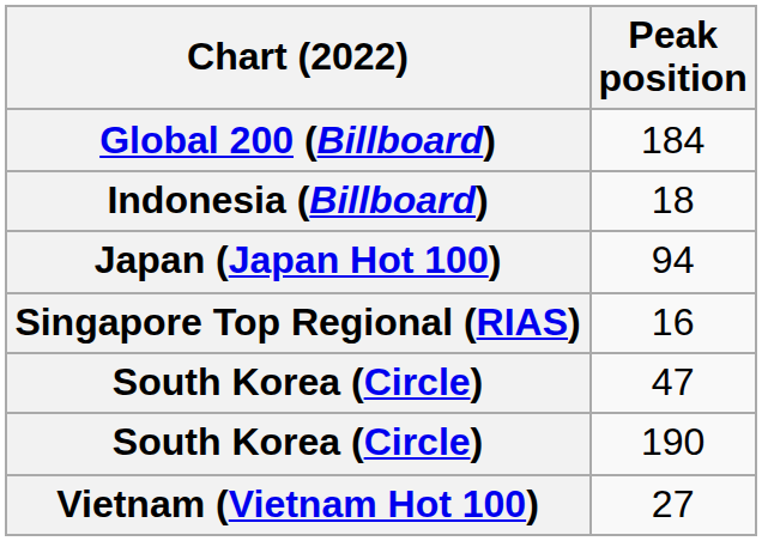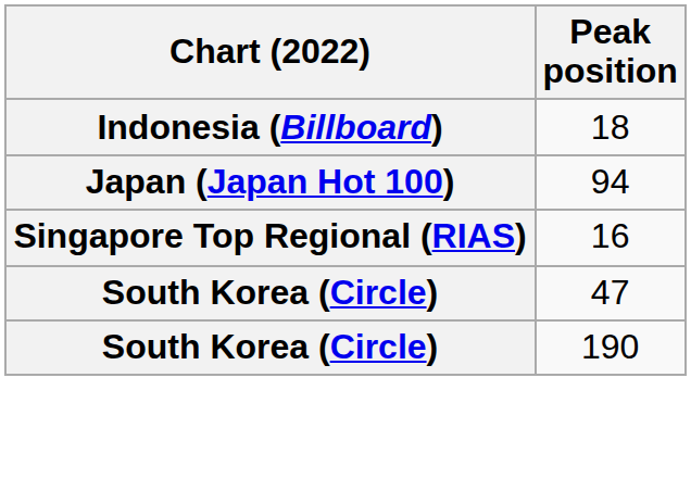- row: Global 200 (Billboard) | 184
- row: Vietnam (Vietnam Hot 100) | 27
